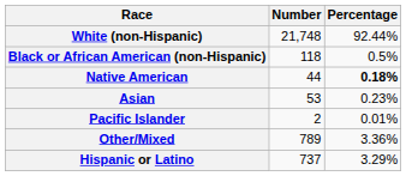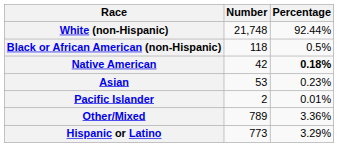Native American | Number: 44 -> 42
Hispanic or Latino | Number: 737 -> 773
